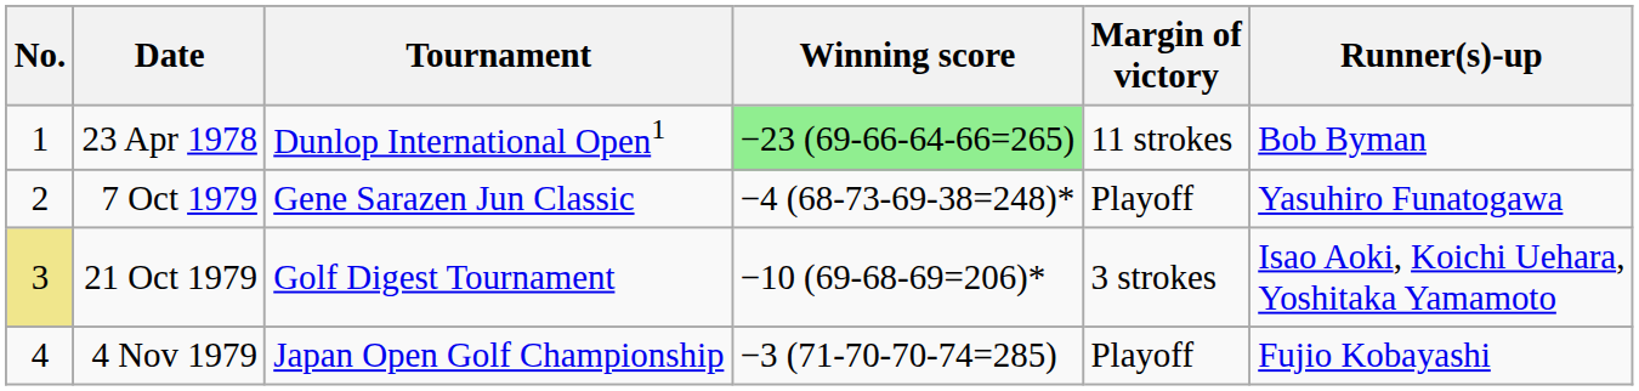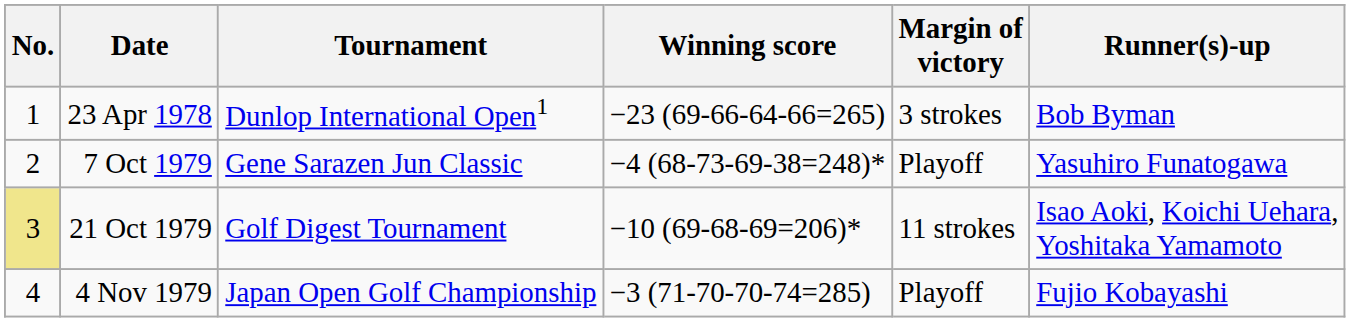23 Apr 1978 | Winning score: lightgreen background -> no background
23 Apr 1978 | Margin of victory: 11 strokes -> 3 strokes
21 Oct 1979 | Margin of victory: 3 strokes -> 11 strokes
